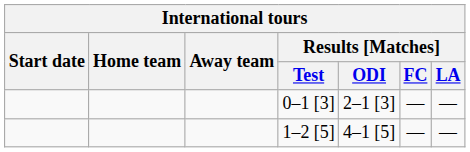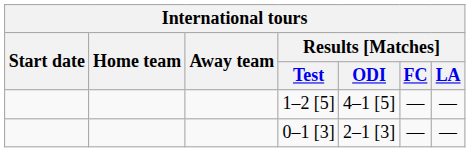rows swapped: 1–2 [5] <-> 0–1 [3]
